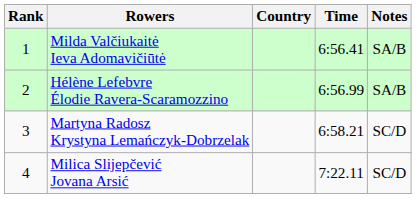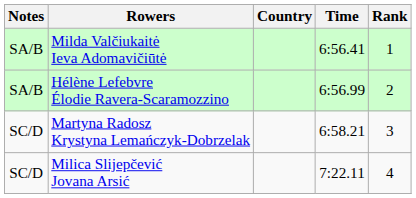columns swapped: Rank <-> Notes
